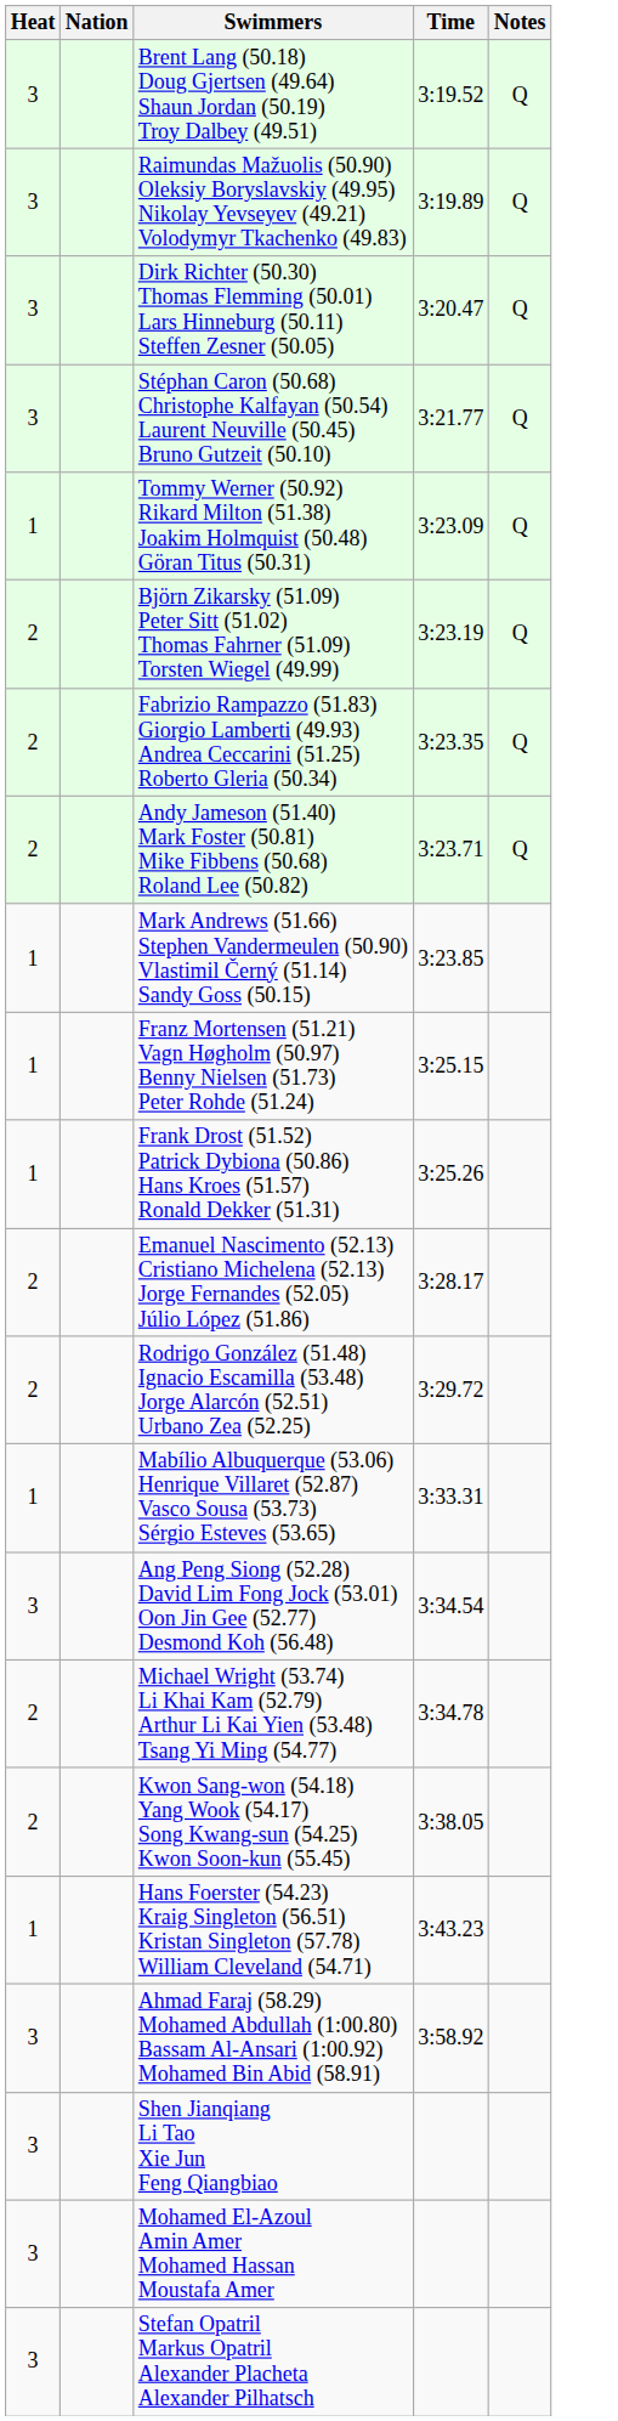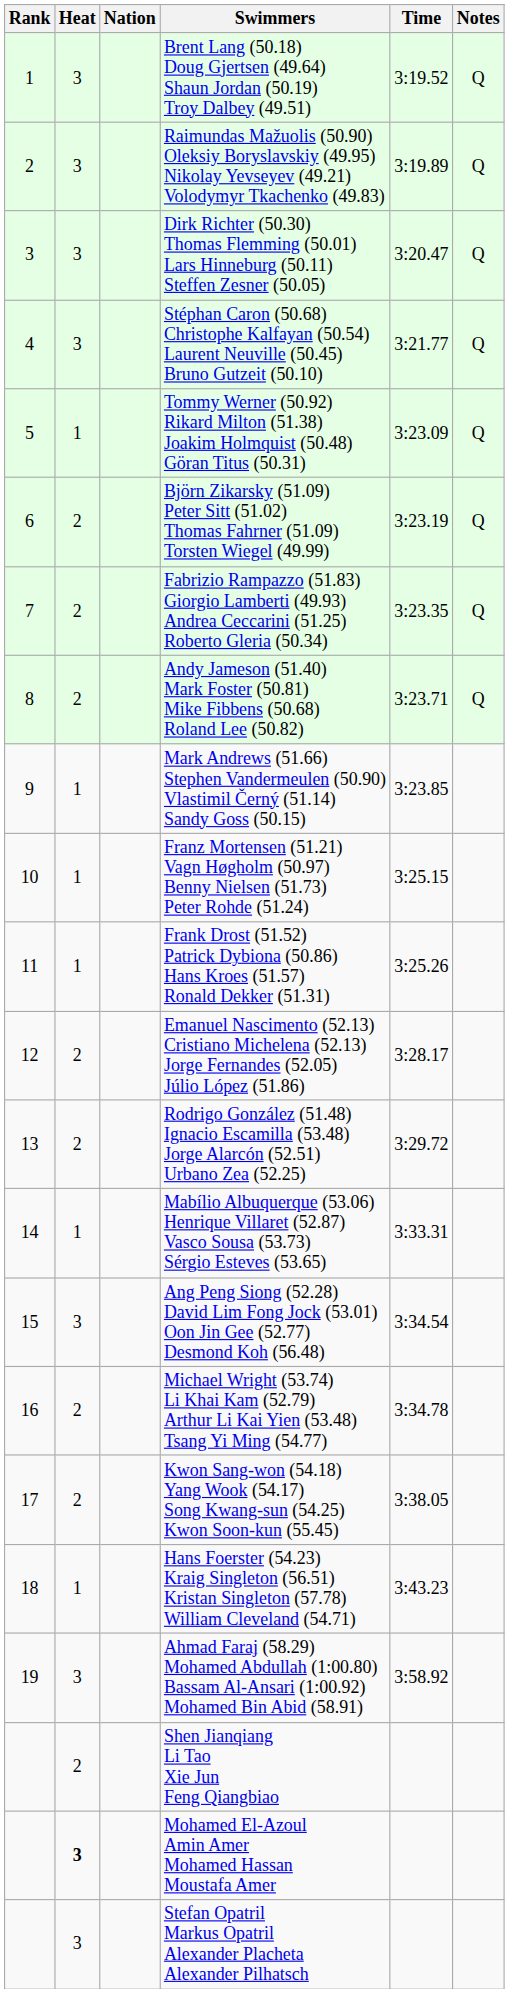+ column: Rank | 1 | 2 | 3 | 4 | 5 | 6 | 7 | 8 | 9 | 10 | 11 | 12 | 13 | 14 | 15 | 16 | 17 | 18 | 19
Shen Jianqiang Li Tao Xie Jun Feng Qiangbiao | Heat: 3 -> 2
Mohamed El-Azoul Amin Amer Mohamed Hassan Moustafa Amer | Heat: normal -> bold
